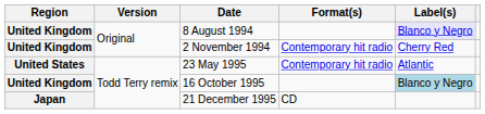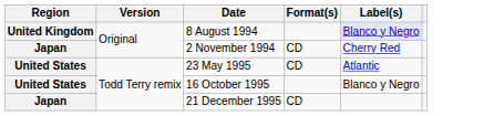2 November 1994 | Region: United Kingdom -> Japan
2 November 1994 | Format(s): Contemporary hit radio -> CD
23 May 1995 | Format(s): Contemporary hit radio -> CD
16 October 1995 | Region: United Kingdom -> United States
16 October 1995 | Label(s): lightblue background -> no background
